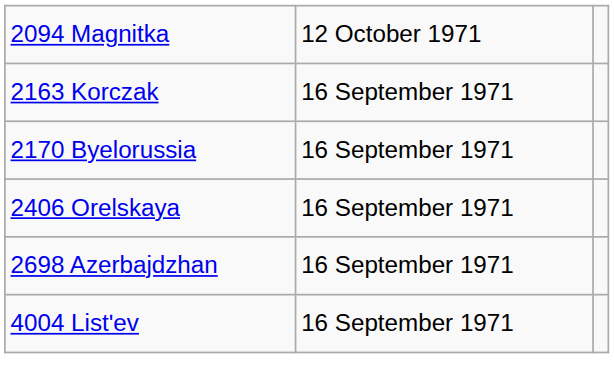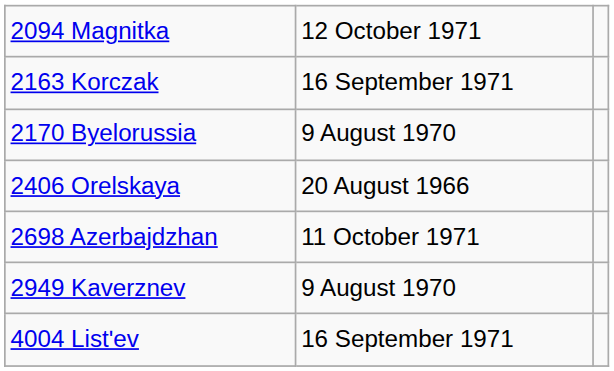2170 Byelorussia | column 2: 16 September 1971 -> 9 August 1970
2406 Orelskaya | column 2: 16 September 1971 -> 20 August 1966
2698 Azerbajdzhan | column 2: 16 September 1971 -> 11 October 1971
+ row: 2949 Kaverznev | 9 August 1970
